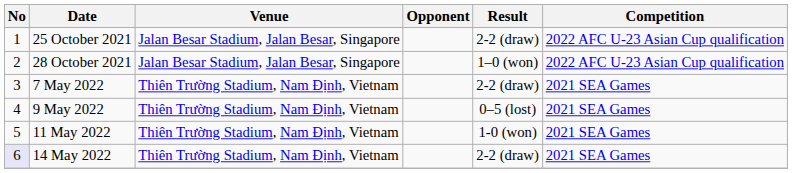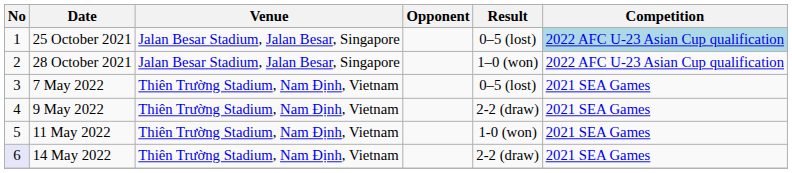25 October 2021 | Result: 2-2 (draw) -> 0–5 (lost)
25 October 2021 | Competition: no background -> lightblue background
7 May 2022 | Result: 2-2 (draw) -> 0–5 (lost)
9 May 2022 | Result: 0–5 (lost) -> 2-2 (draw)
